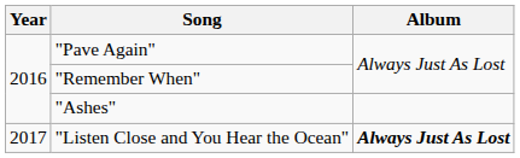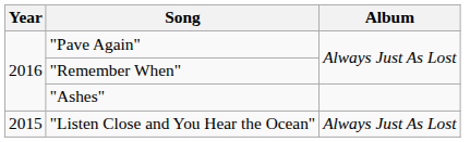"Listen Close and You Hear the Ocean" | Year: 2017 -> 2015
"Listen Close and You Hear the Ocean" | Album: bold -> normal
